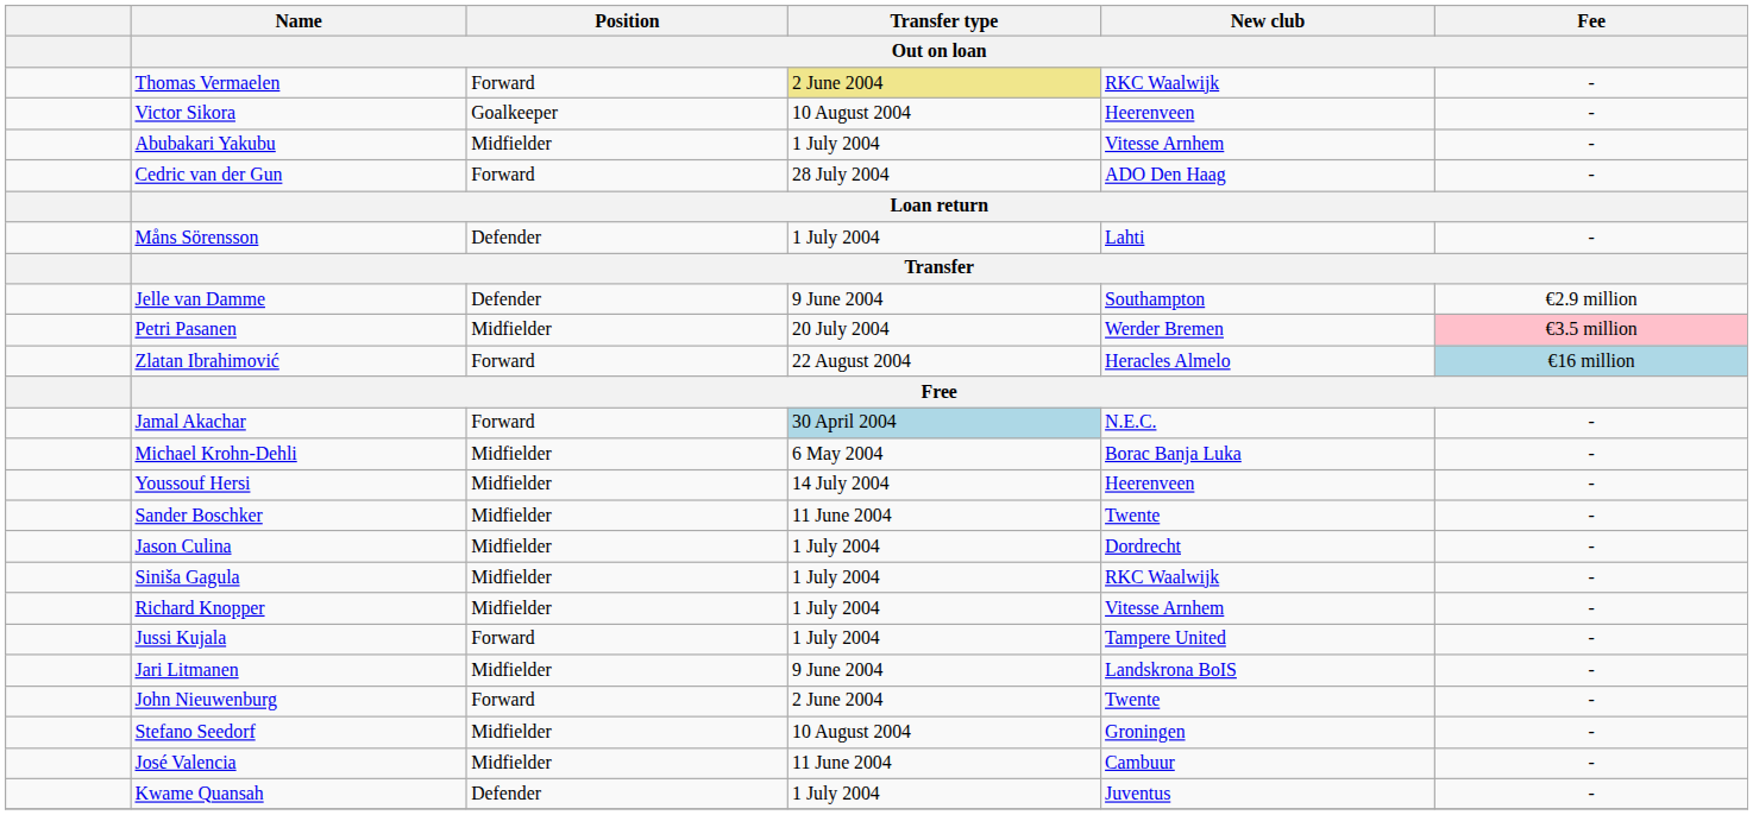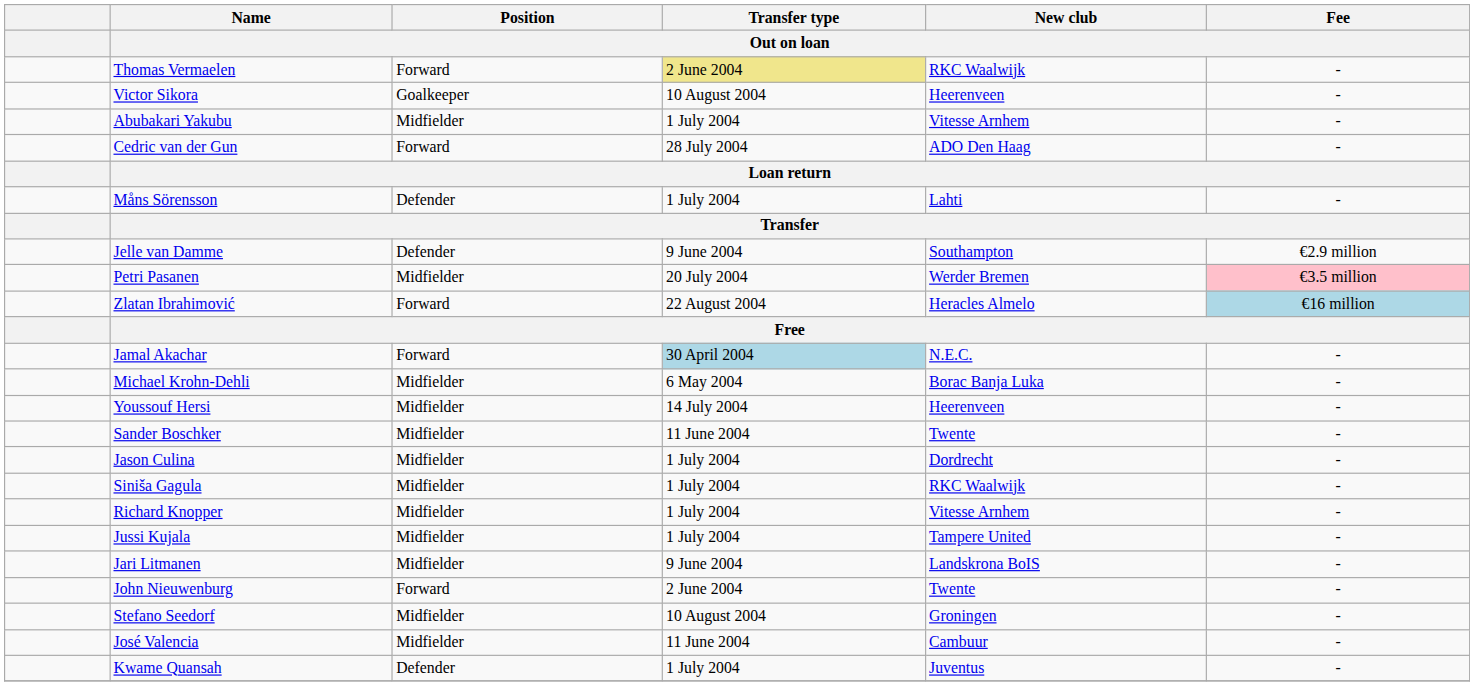Jussi Kujala | Position / Out on loan: Forward -> Midfielder
